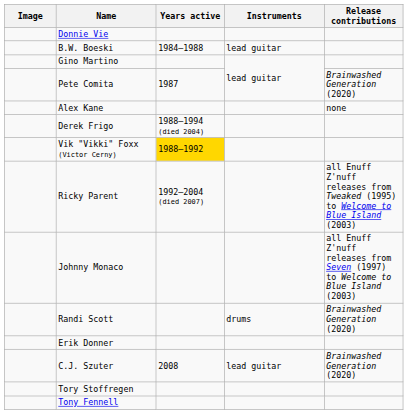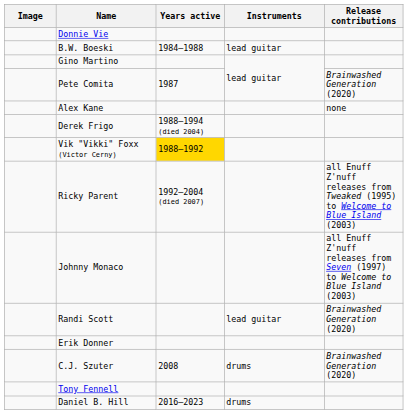Randi Scott | Instruments: drums -> lead guitar
C.J. Szuter | Instruments: lead guitar -> drums
- row: Tory Stoffregen
+ row: Daniel B. Hill | 2016–2023 | drums
